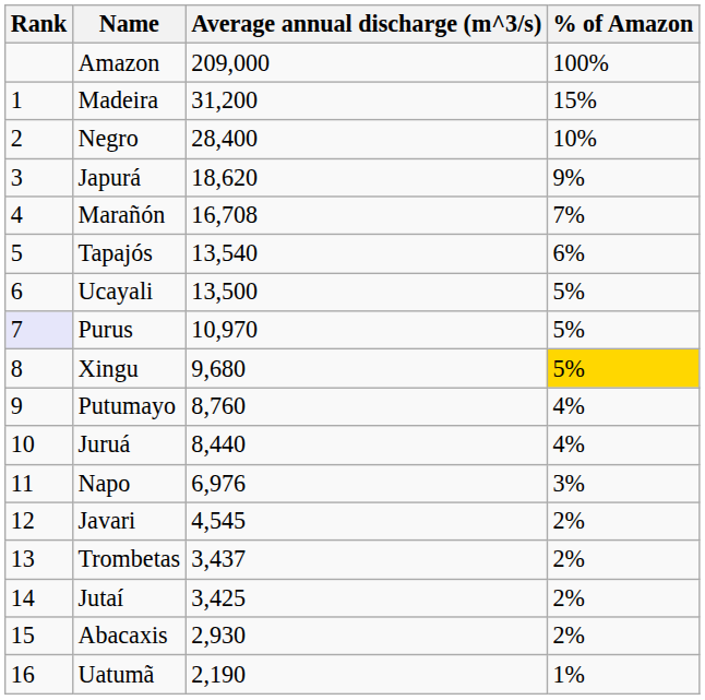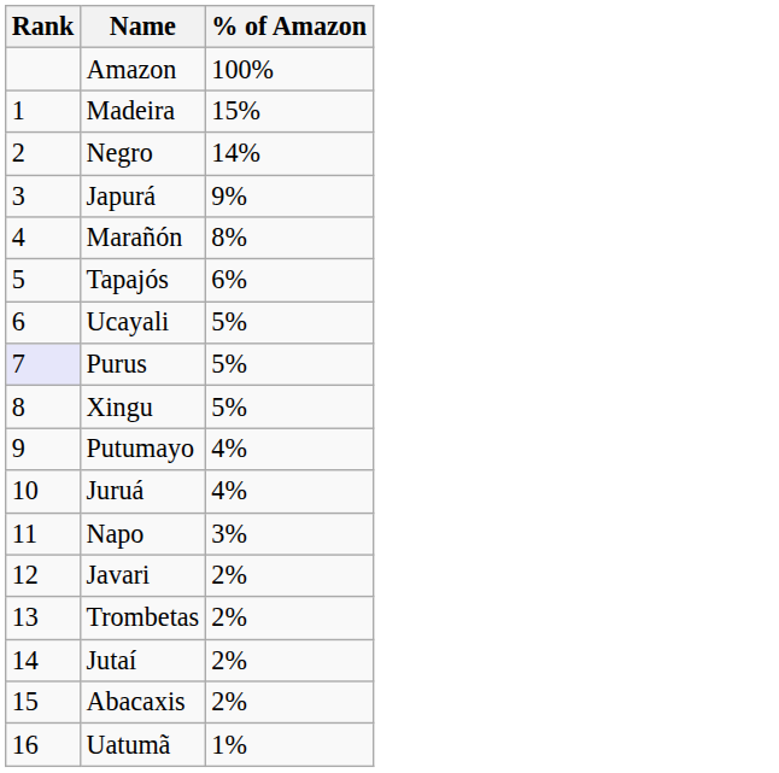- column: Average annual discharge (m^3/s) | 209,000 | 31,200 | 28,400 | 18,620 | 16,708 | 13,540 | 13,500 | 10,970 | 9,680 | 8,760 | 8,440 | 6,976 | 4,545 | 3,437 | 3,425 | 2,930 | 2,190
Negro | % of Amazon: 10% -> 14%
Marañón | % of Amazon: 7% -> 8%
Xingu | % of Amazon: gold background -> no background
